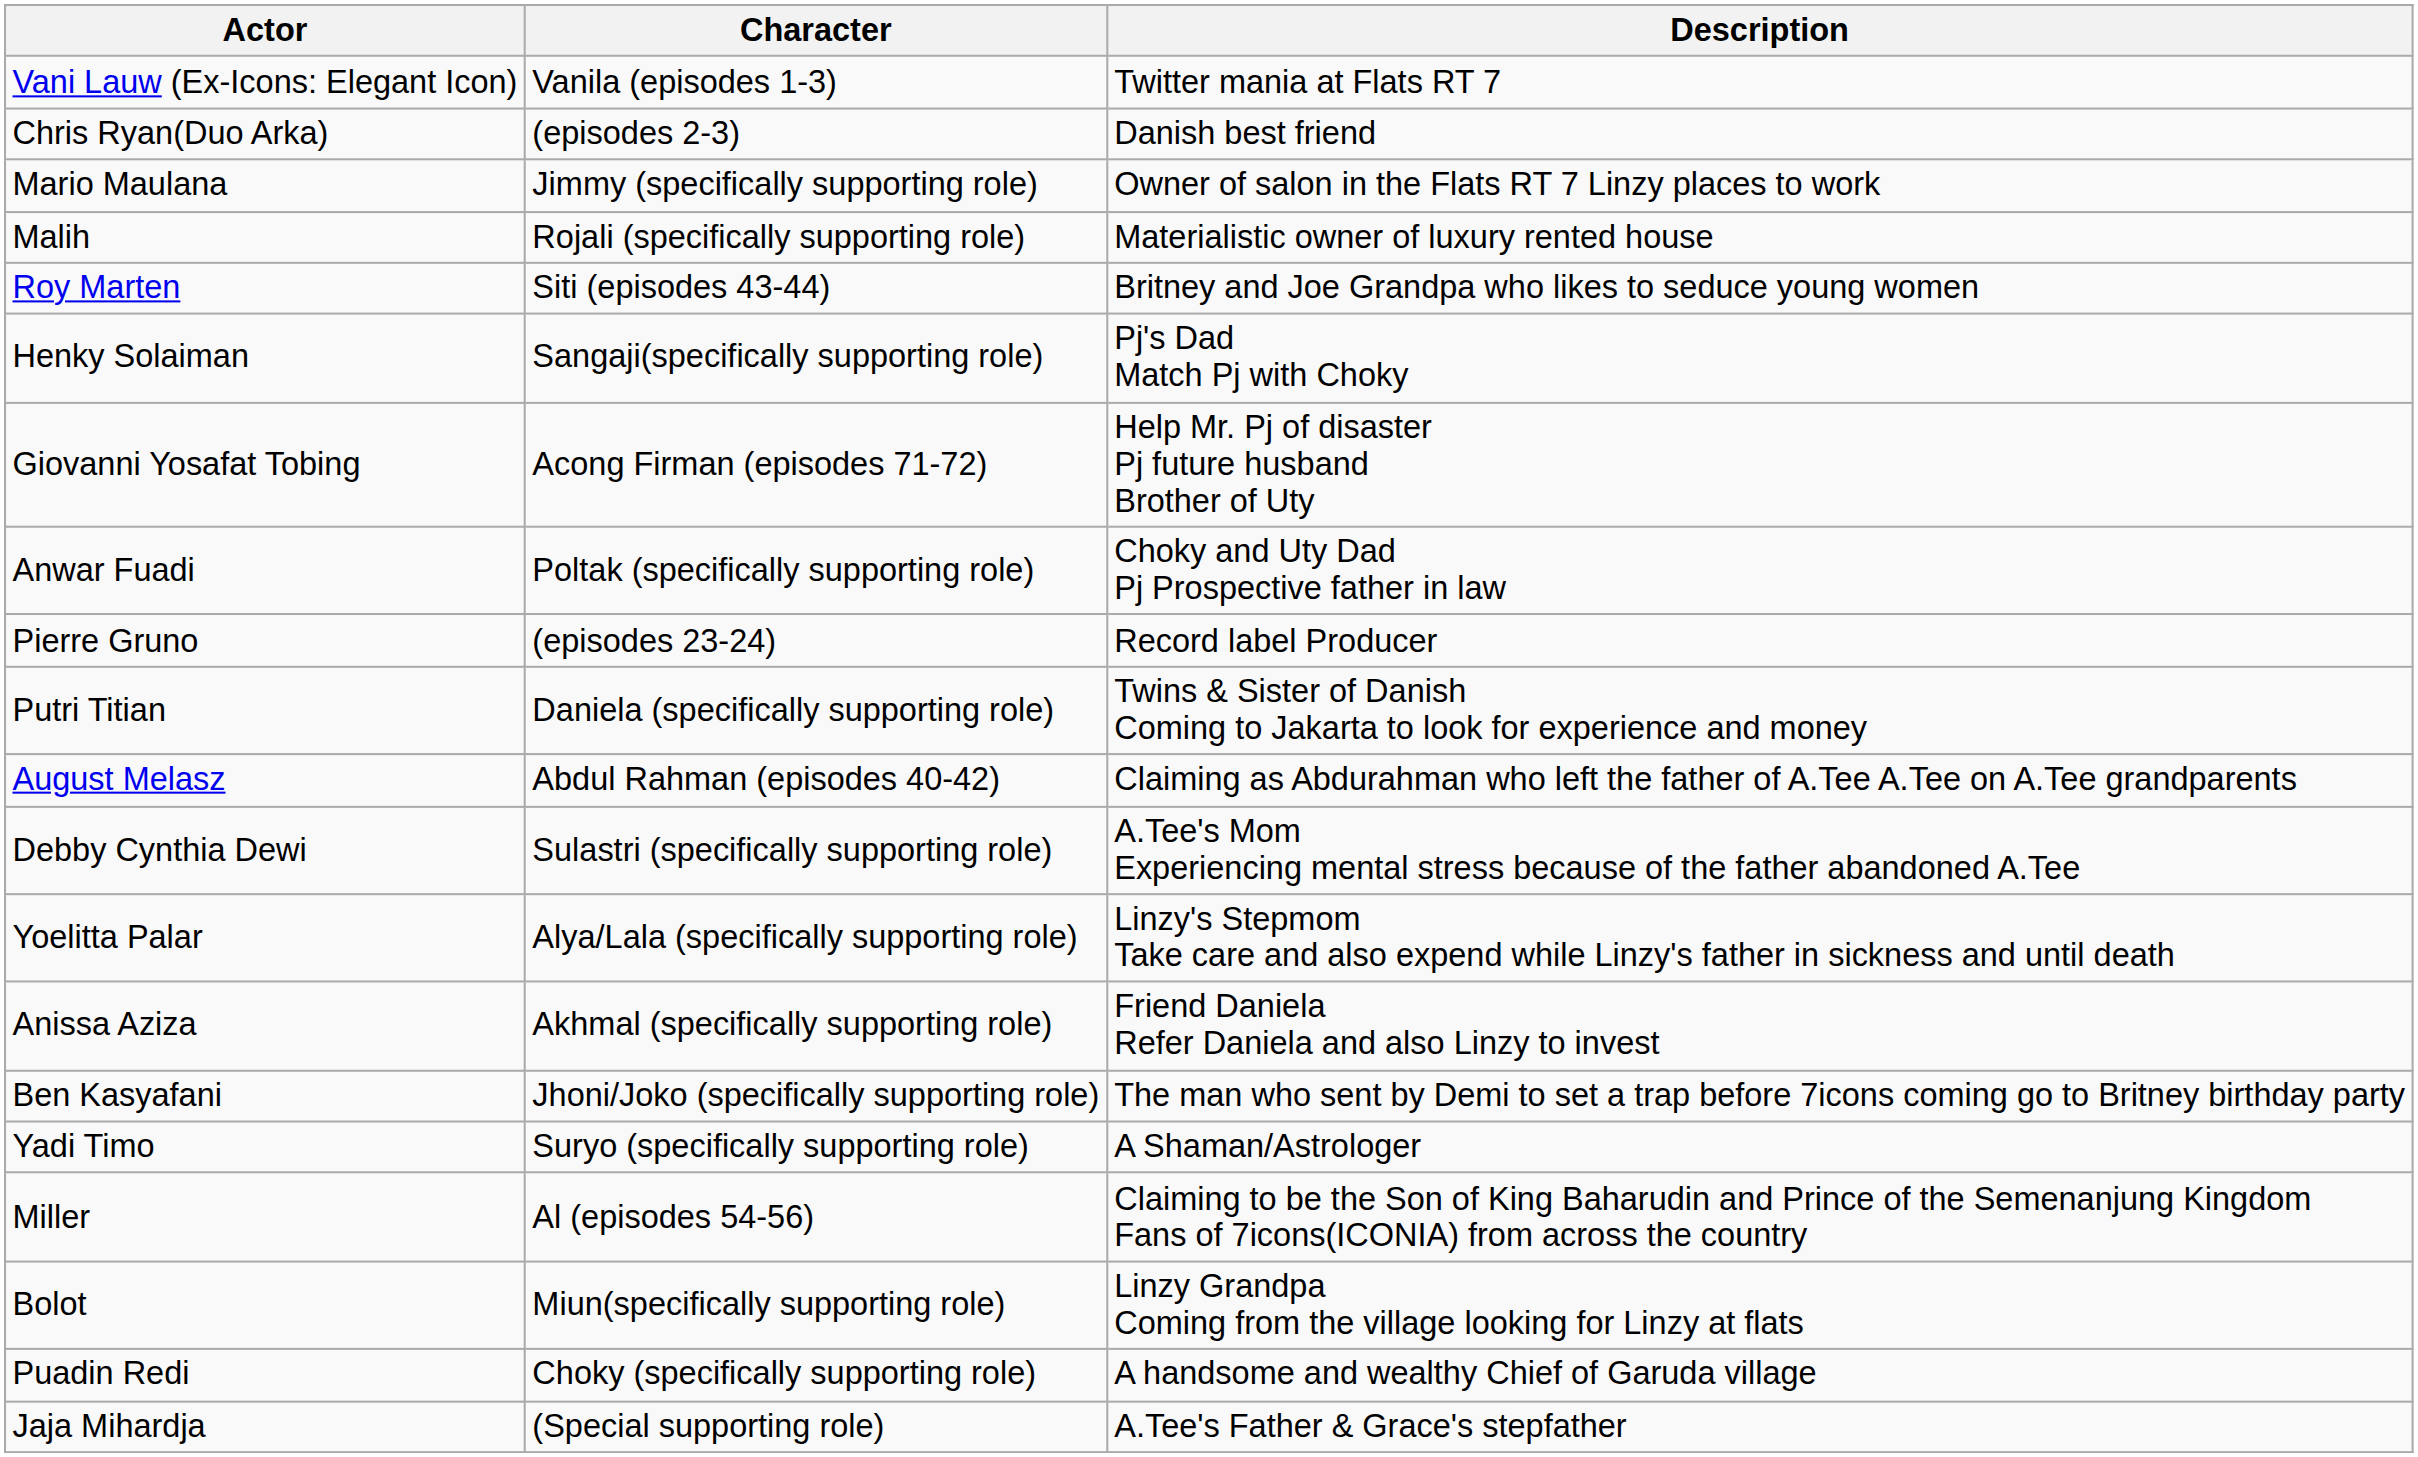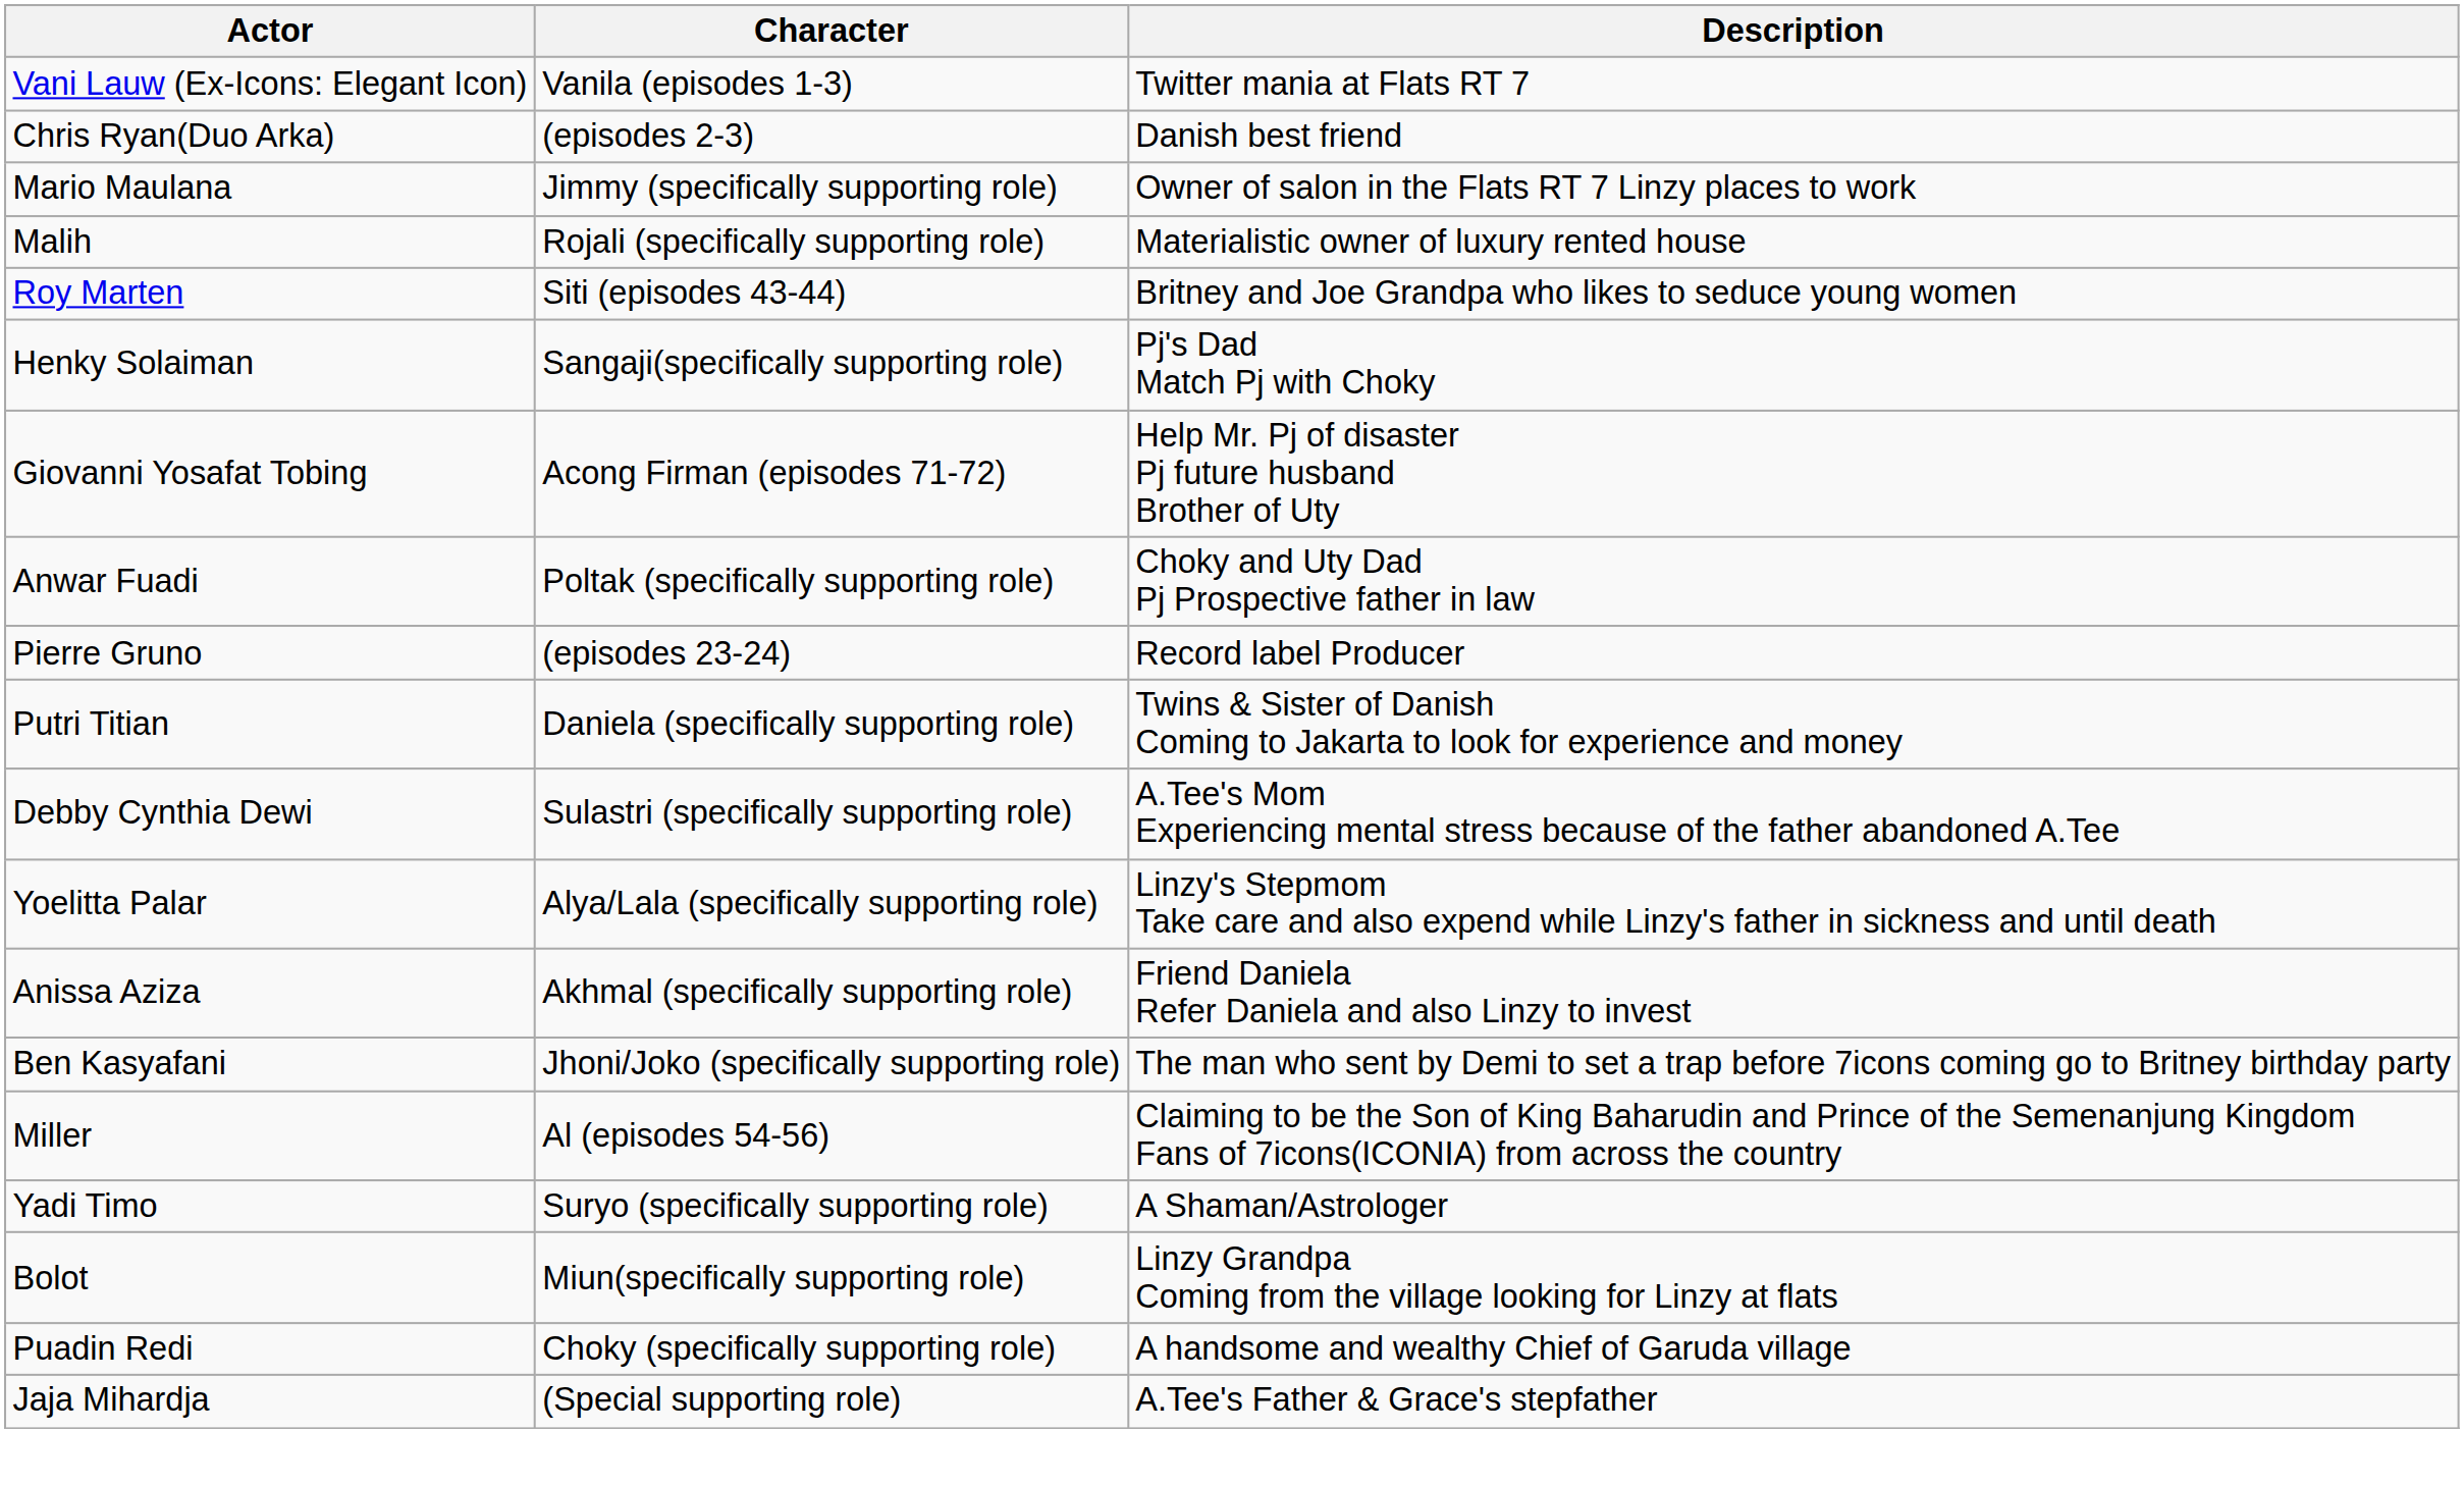- row: August Melasz | Abdul Rahman (episodes 40-42) | Claiming as Abdurahman who left the father of A.Tee A.Tee on A.Tee grandparents
rows swapped: Miller <-> Yadi Timo
